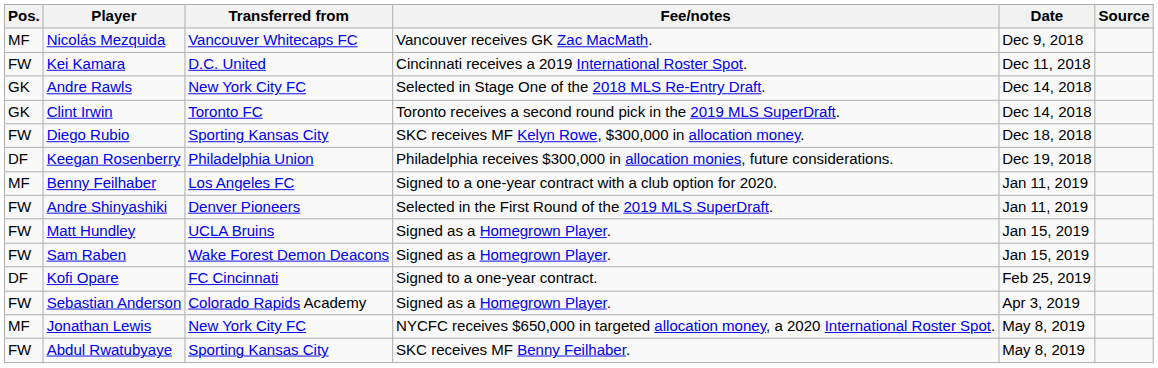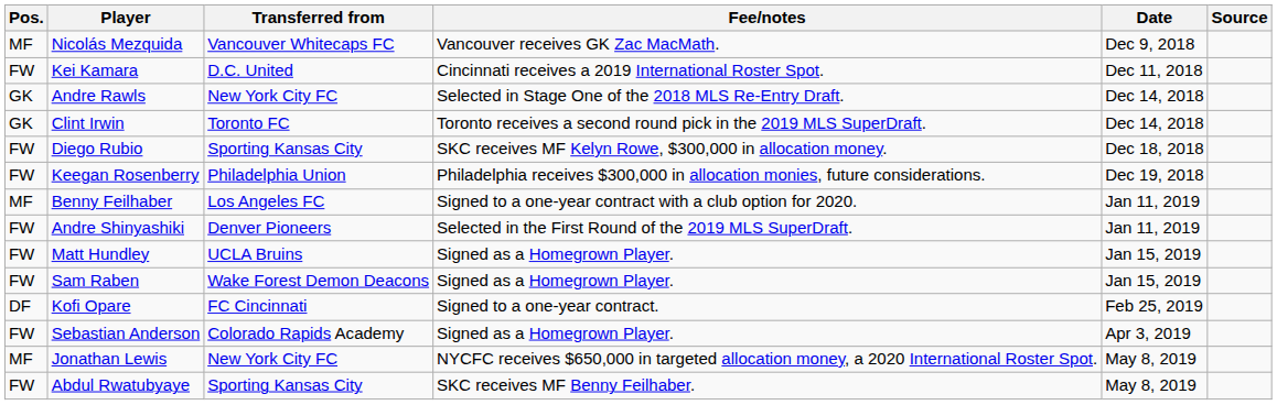Keegan Rosenberry | Pos.: DF -> FW
